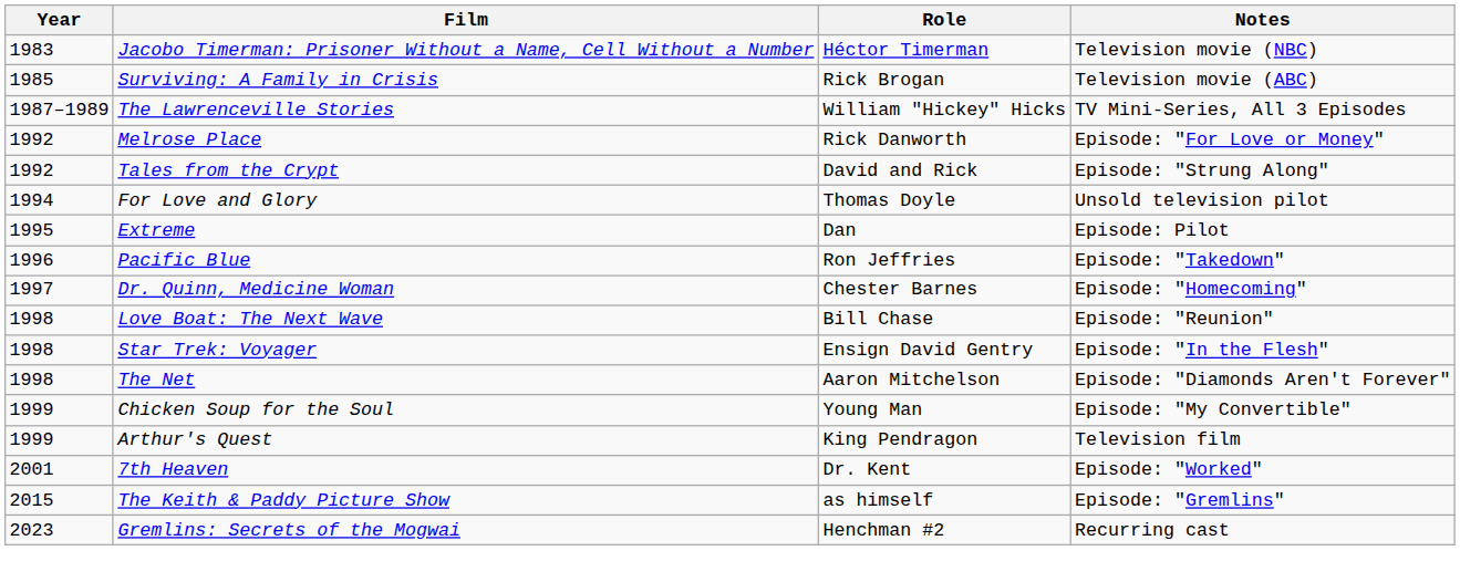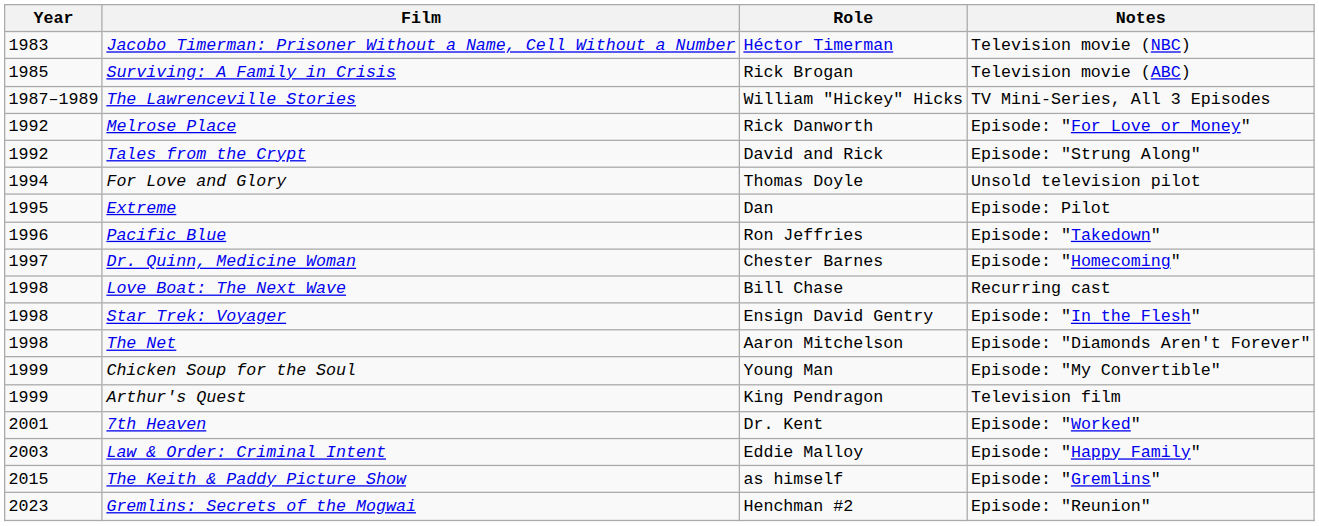Love Boat: The Next Wave | Notes: Episode: "Reunion" -> Recurring cast
+ row: 2003 | Law & Order: Criminal Intent | Eddie Malloy | Episode: "Happy Family"
Gremlins: Secrets of the Mogwai | Notes: Recurring cast -> Episode: "Reunion"
